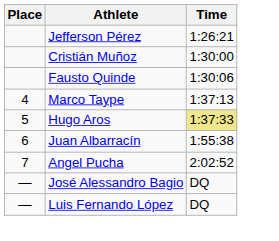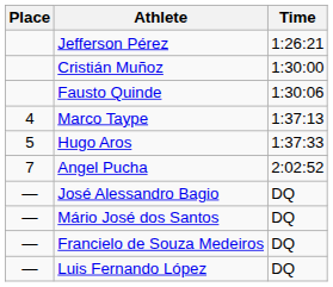Hugo Aros | Time: khaki background -> no background
- row: 6 | Juan Albarracín | 1:55:38
+ row: — | Mário José dos Santos | DQ
+ row: — | Francielo de Souza Medeiros | DQ
